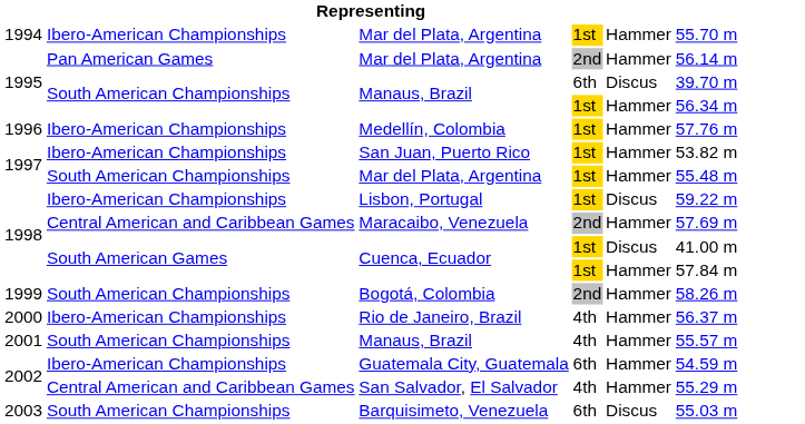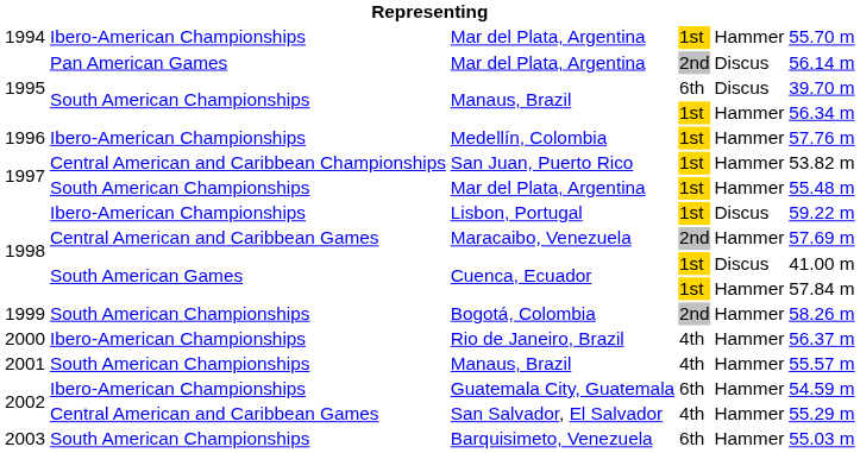1995 / Mar del Plata, Argentina | column 5: Hammer -> Discus
San Juan, Puerto Rico | column 2: Ibero-American Championships -> Central American and Caribbean Championships
Barquisimeto, Venezuela | column 5: Discus -> Hammer
